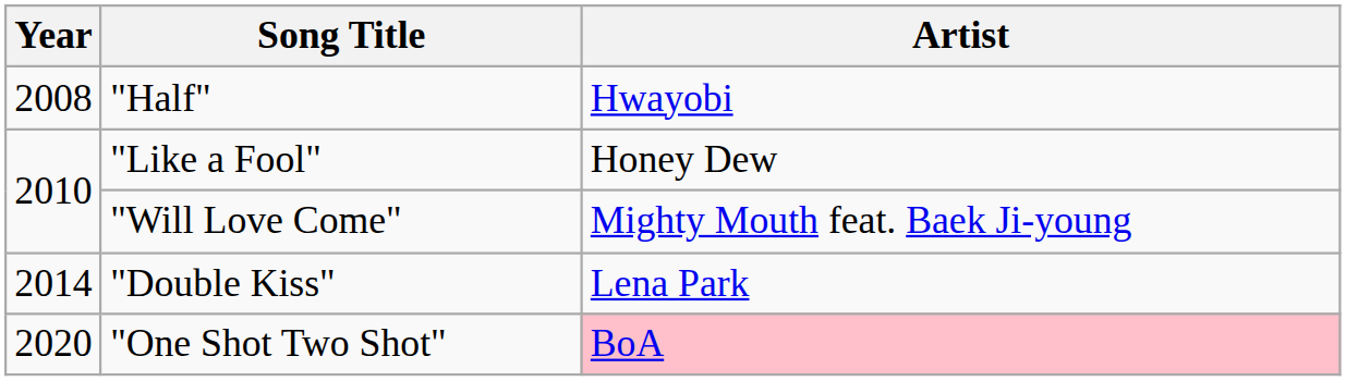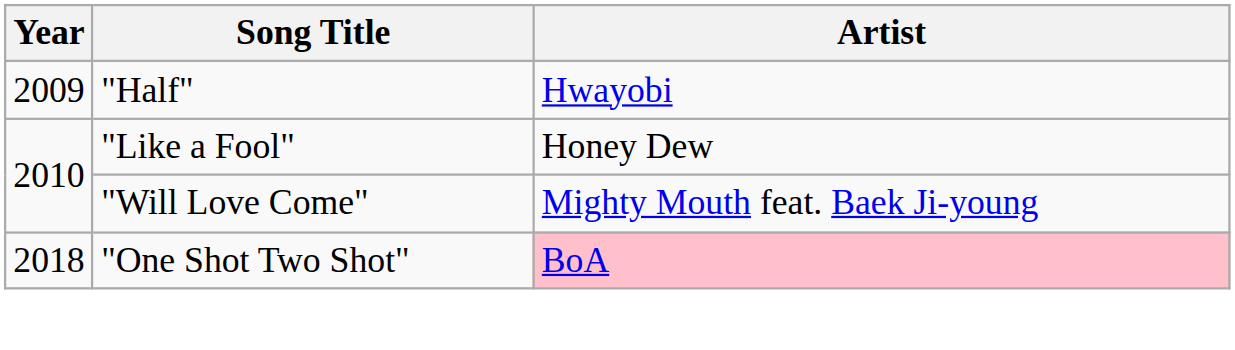"Half" | Year: 2008 -> 2009
- row: 2014 | "Double Kiss" | Lena Park
"One Shot Two Shot" | Year: 2020 -> 2018
